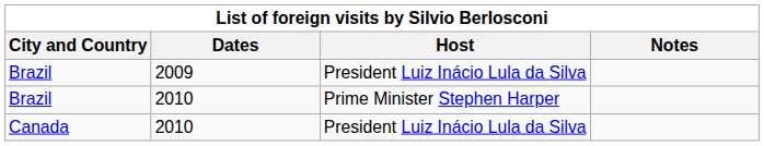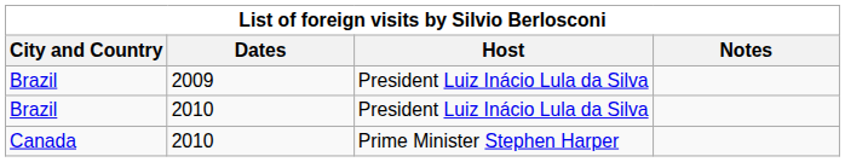Brazil / 2010 | Host: Prime Minister Stephen Harper -> President Luiz Inácio Lula da Silva
Canada | Host: President Luiz Inácio Lula da Silva -> Prime Minister Stephen Harper
